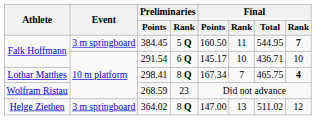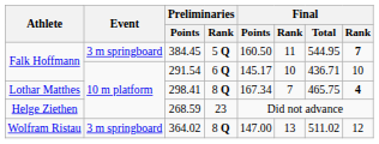268.59 | Athlete: Wolfram Ristau -> Helge Ziethen
364.02 | Athlete: Helge Ziethen -> Wolfram Ristau
